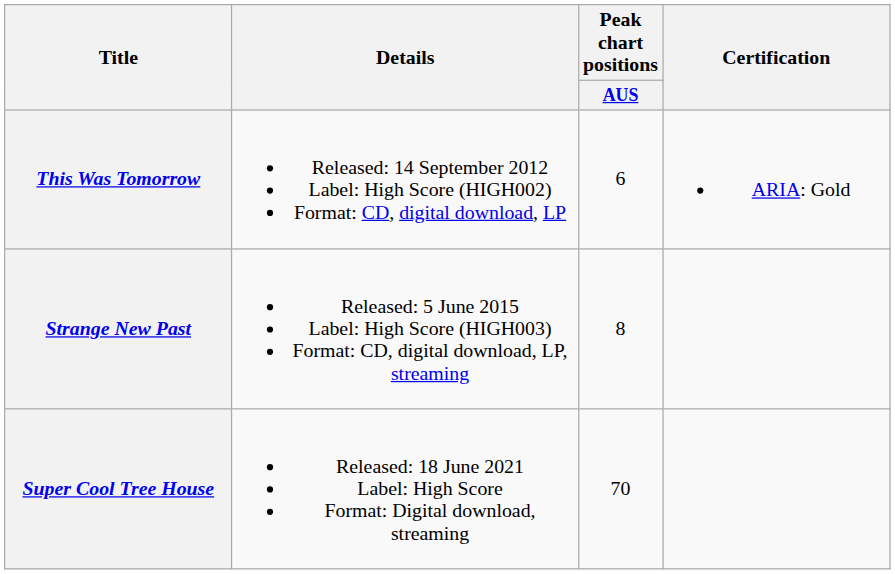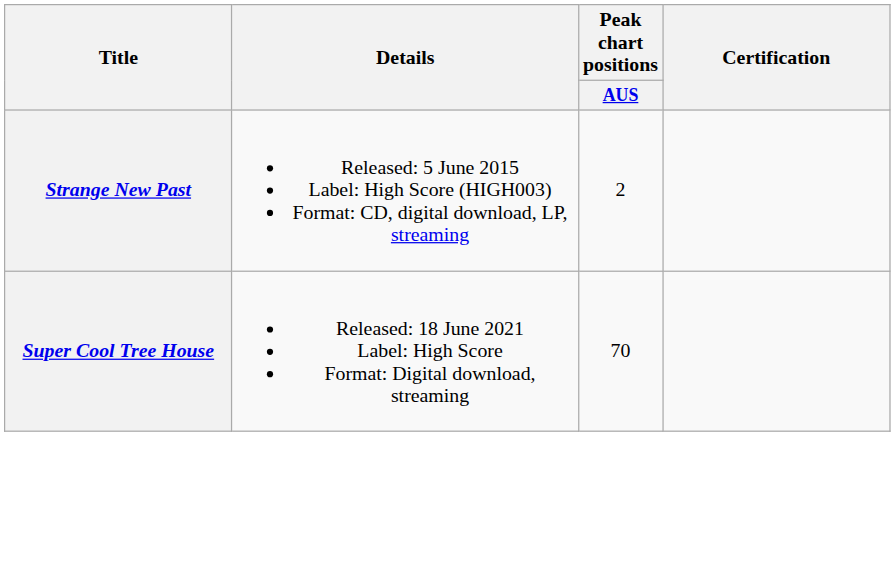- row: This Was Tomorrow | Released: 14 September 2012 Label: High Score (HIGH002) Format: CD, digital download, LP | 6 | ARIA: Gold
Strange New Past | Peak chart positions / AUS: 8 -> 2
